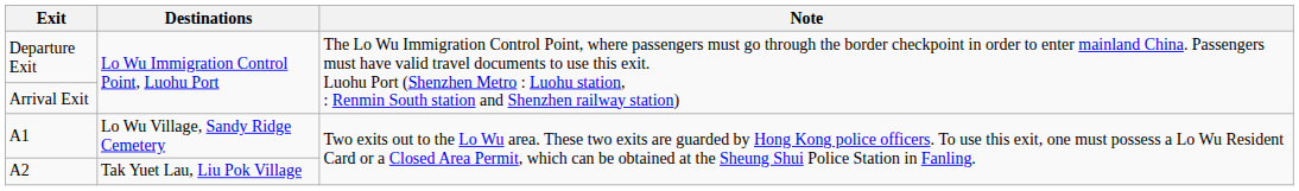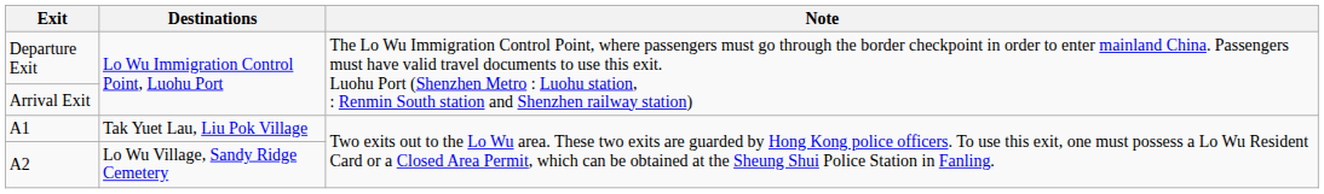A1 | Destinations: Lo Wu Village, Sandy Ridge Cemetery -> Tak Yuet Lau, Liu Pok Village
A2 | Destinations: Tak Yuet Lau, Liu Pok Village -> Lo Wu Village, Sandy Ridge Cemetery
